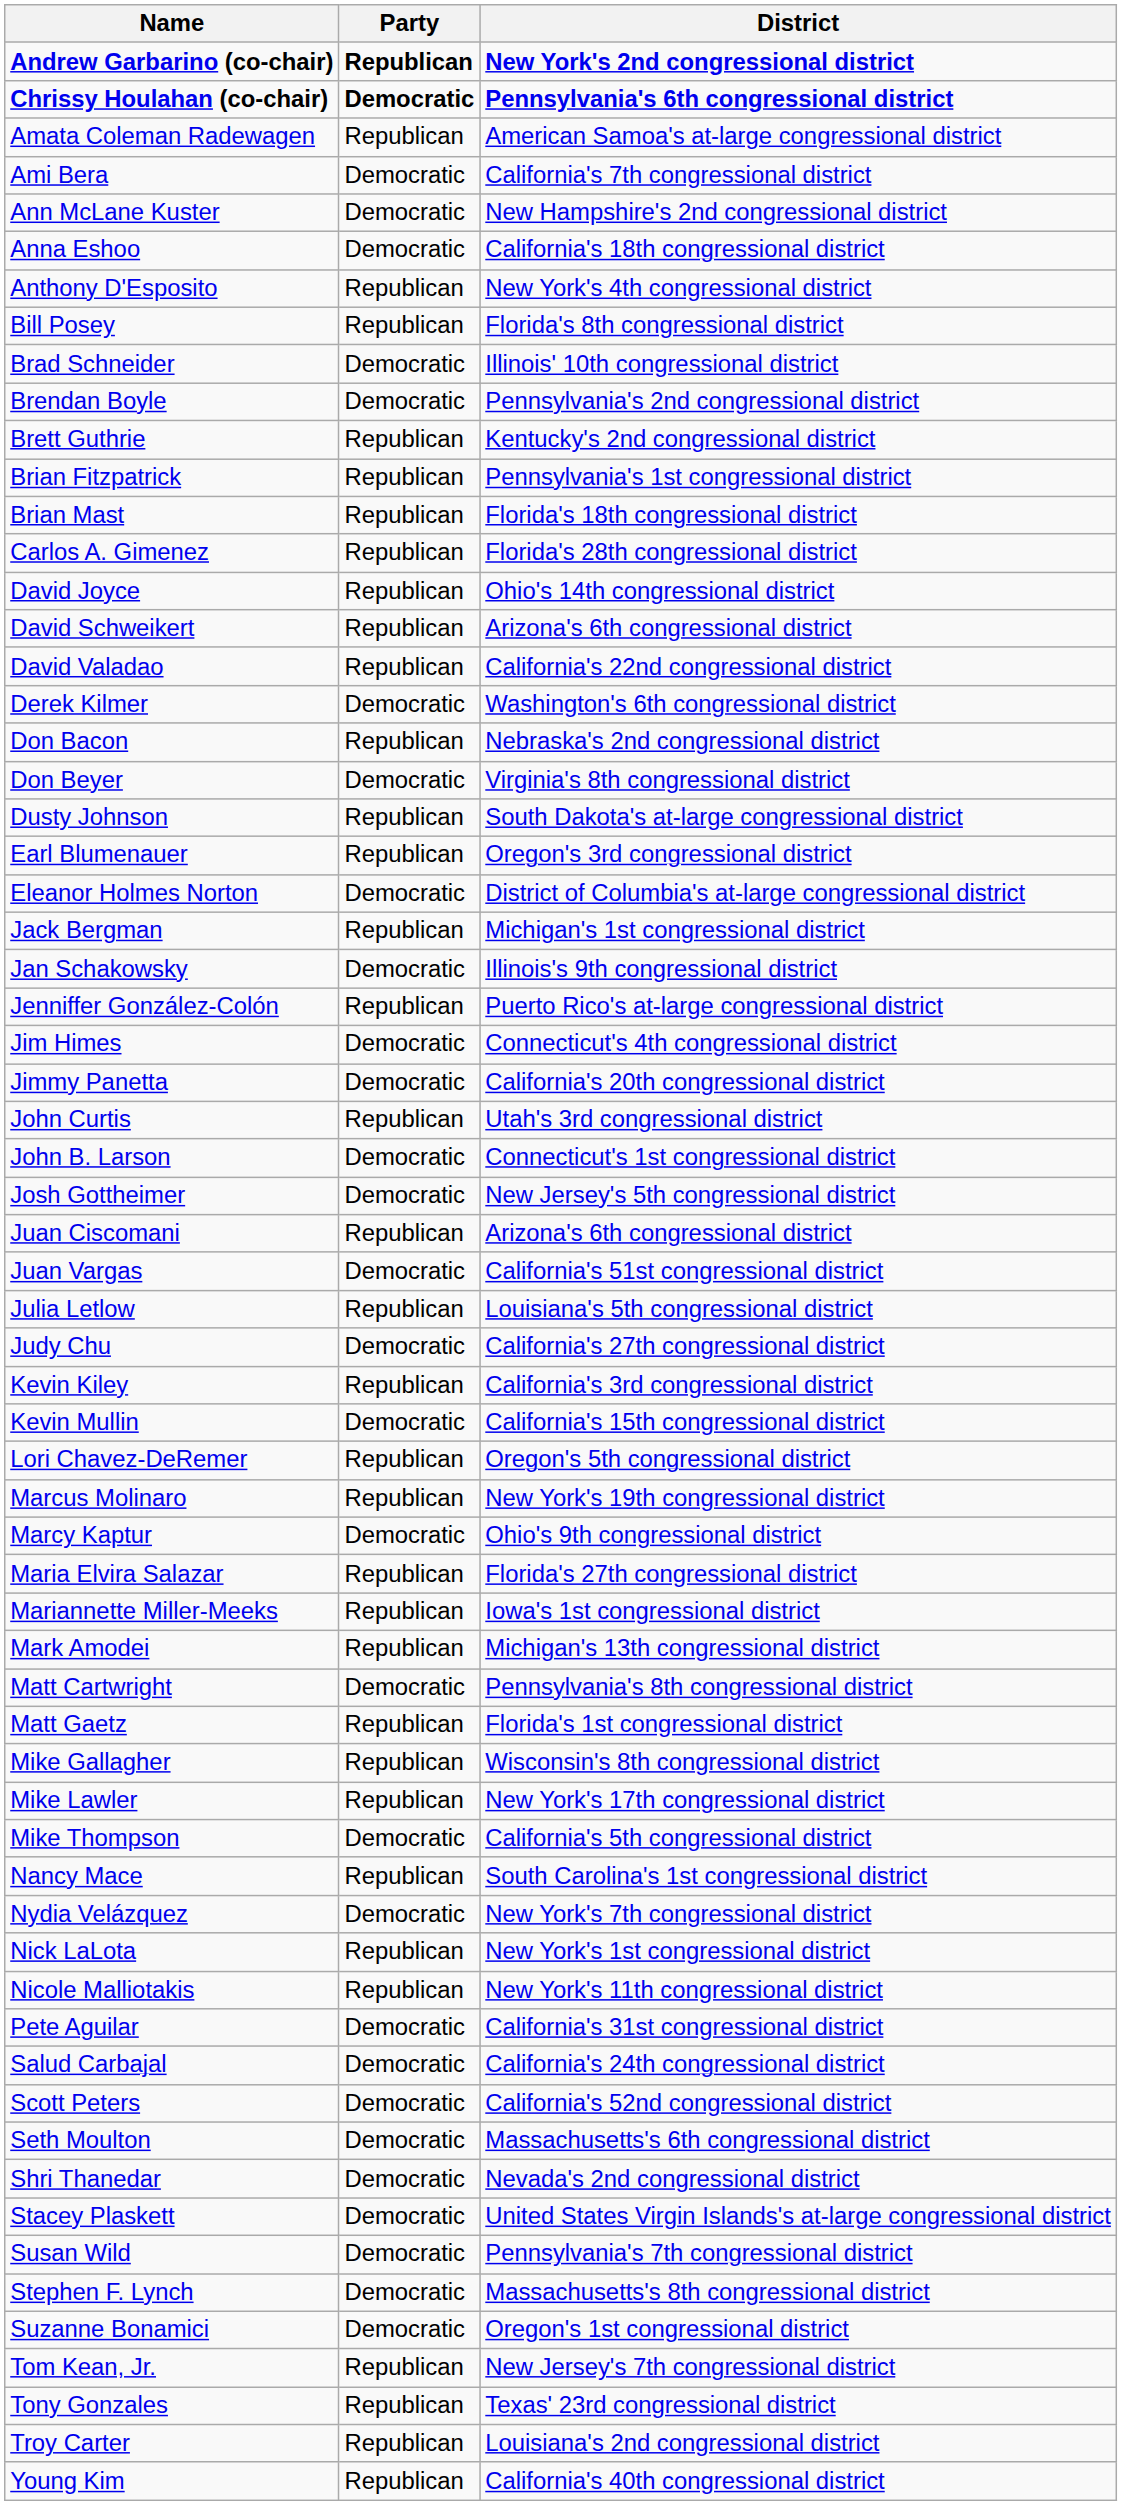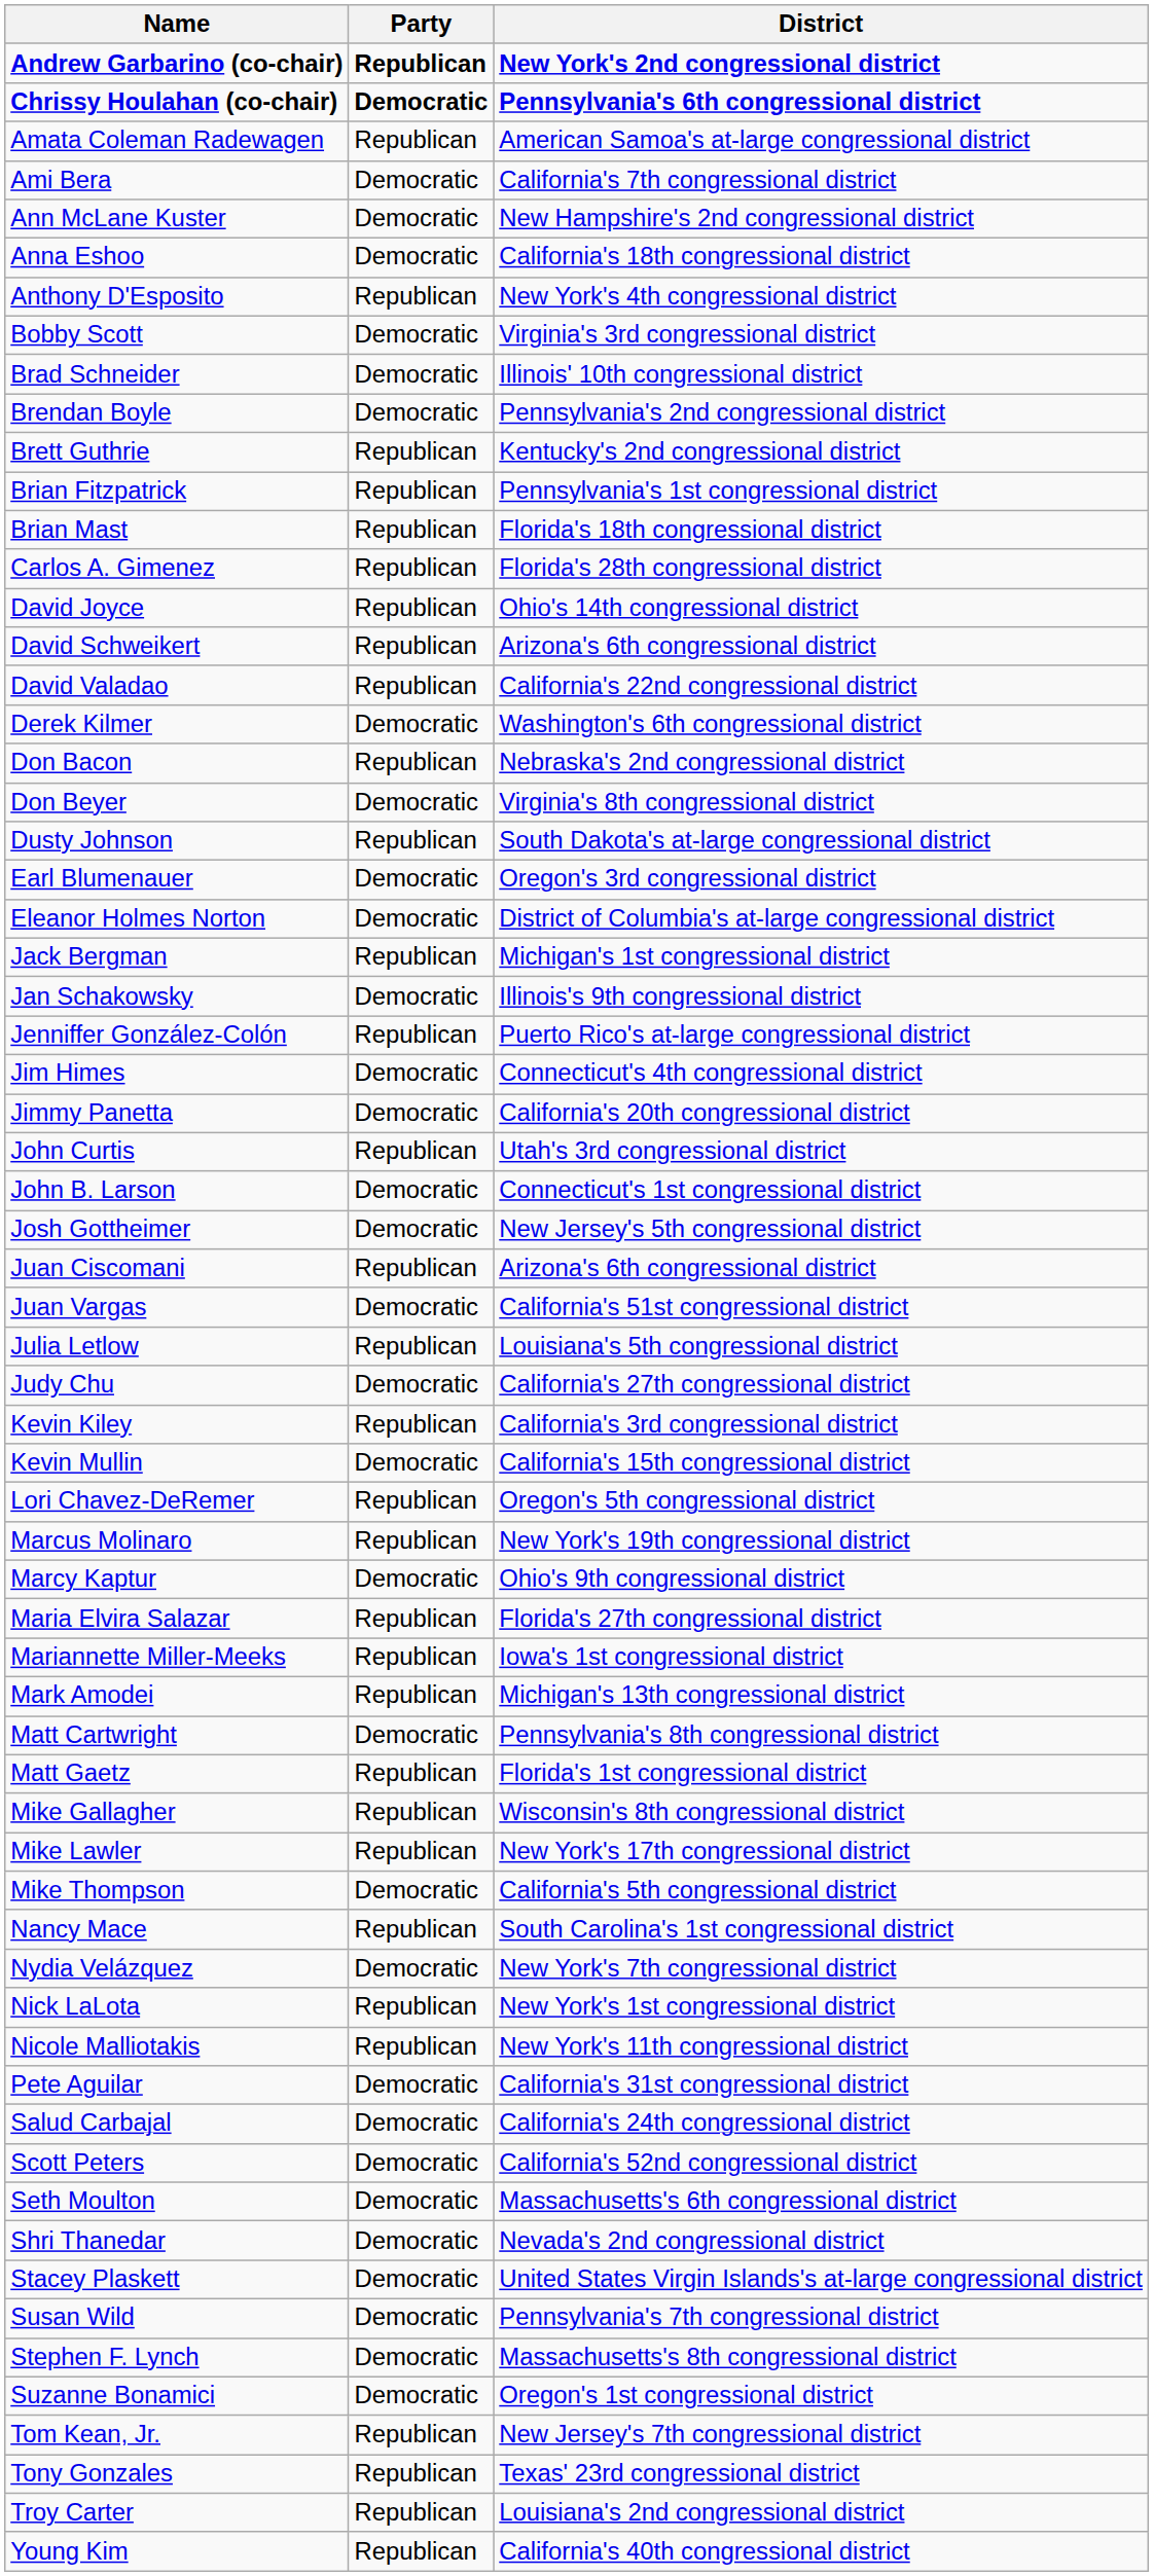- row: Bill Posey | Republican | Florida's 8th congressional district
+ row: Bobby Scott | Democratic | Virginia's 3rd congressional district
Earl Blumenauer | Party: Republican -> Democratic
